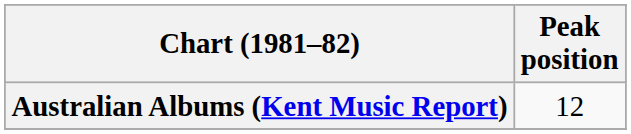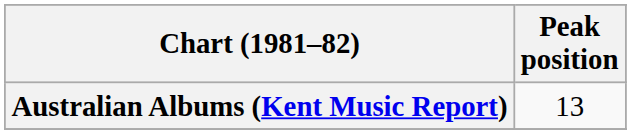Australian Albums (Kent Music Report) | Peak position: 12 -> 13
